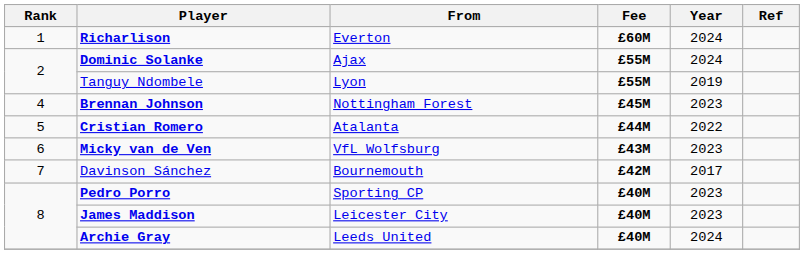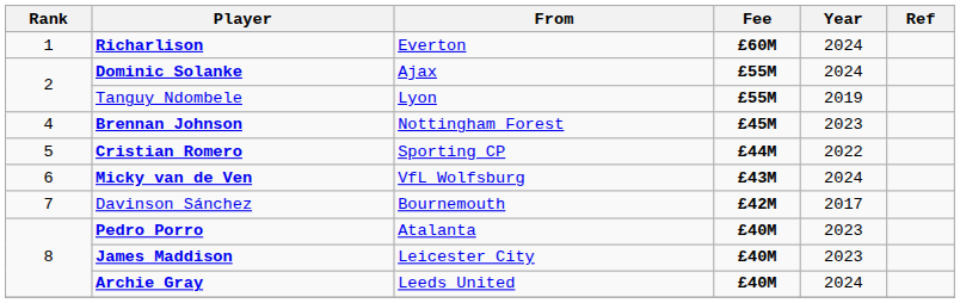Cristian Romero | From: Atalanta -> Sporting CP
Micky van de Ven | Year: 2023 -> 2024
Pedro Porro | From: Sporting CP -> Atalanta
